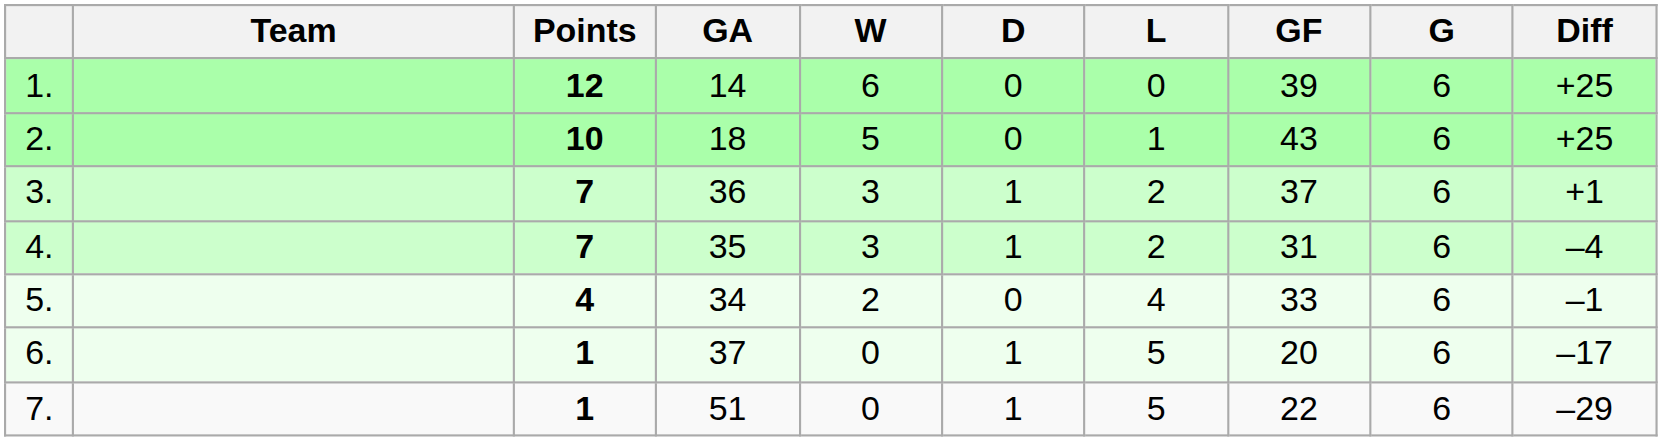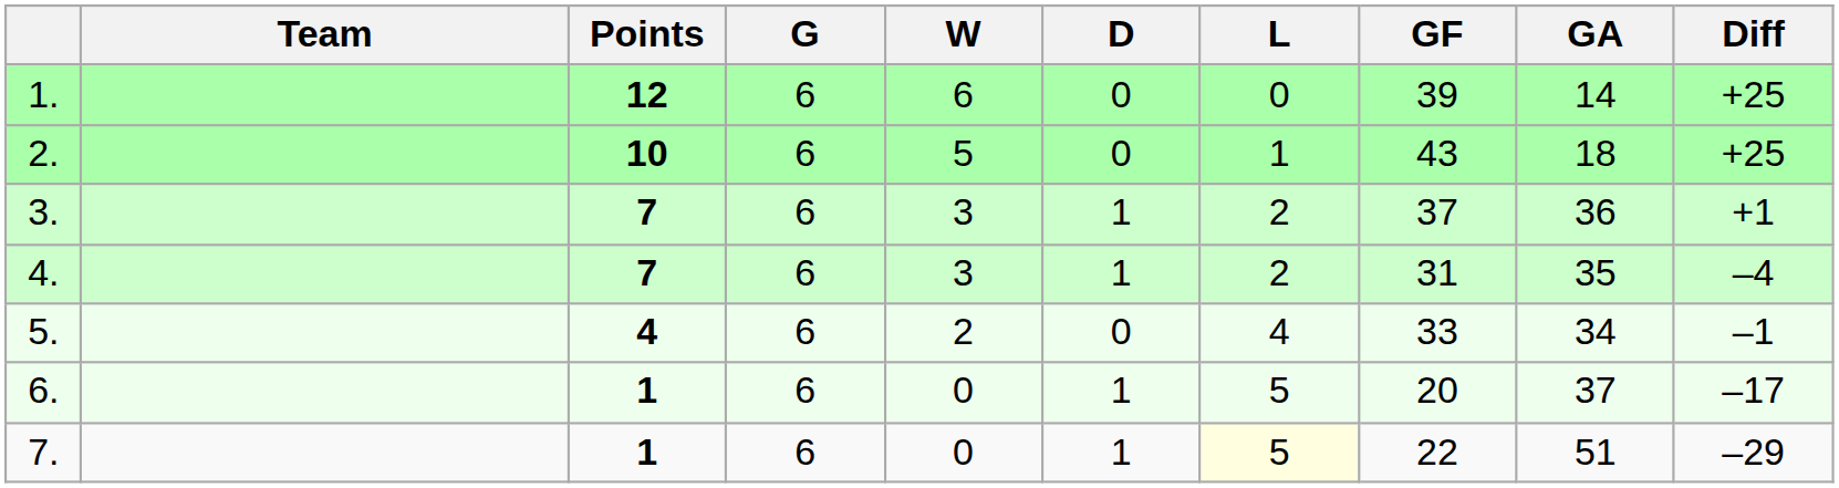columns swapped: G <-> GA
7. | L: no background -> lightyellow background
